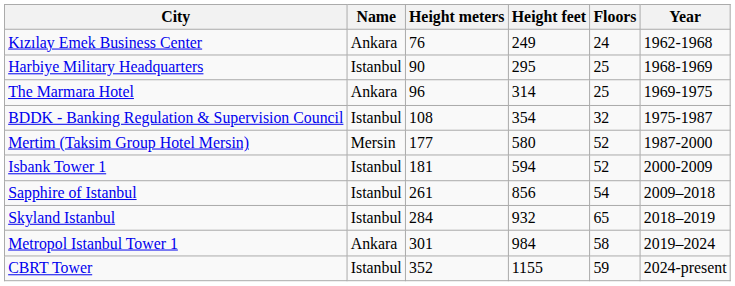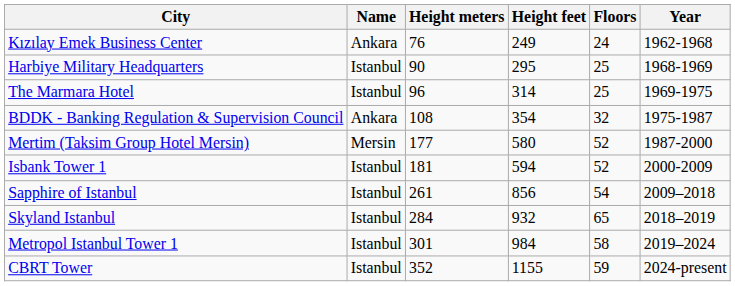The Marmara Hotel | Name: Ankara -> Istanbul
BDDK - Banking Regulation & Supervision Council | Name: Istanbul -> Ankara
Metropol Istanbul Tower 1 | Name: Ankara -> Istanbul
